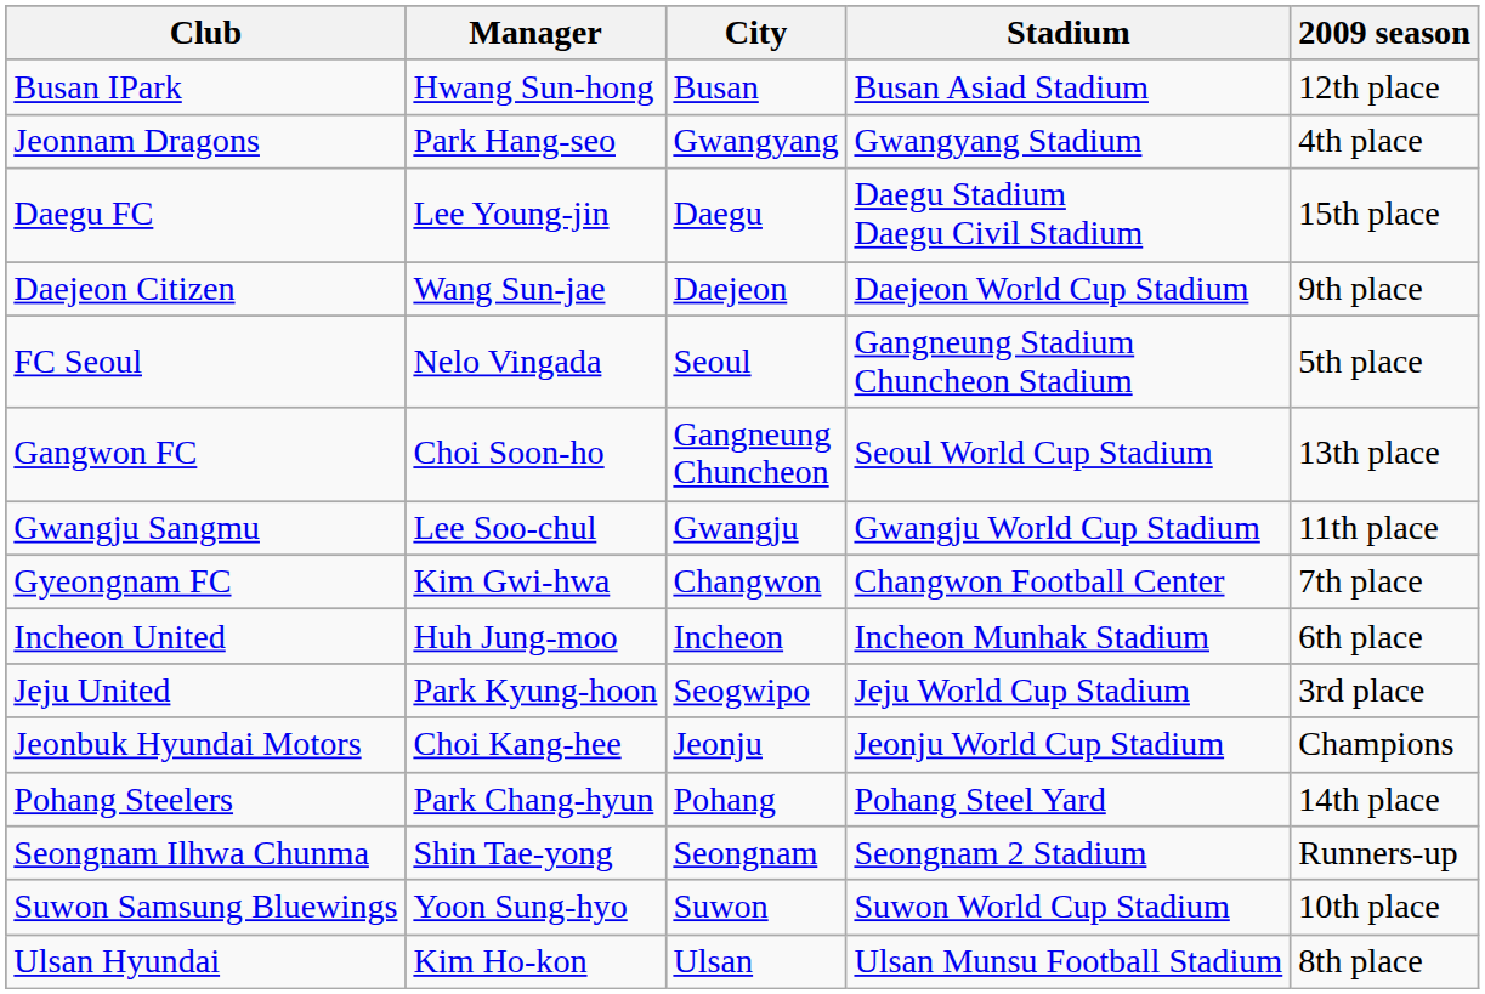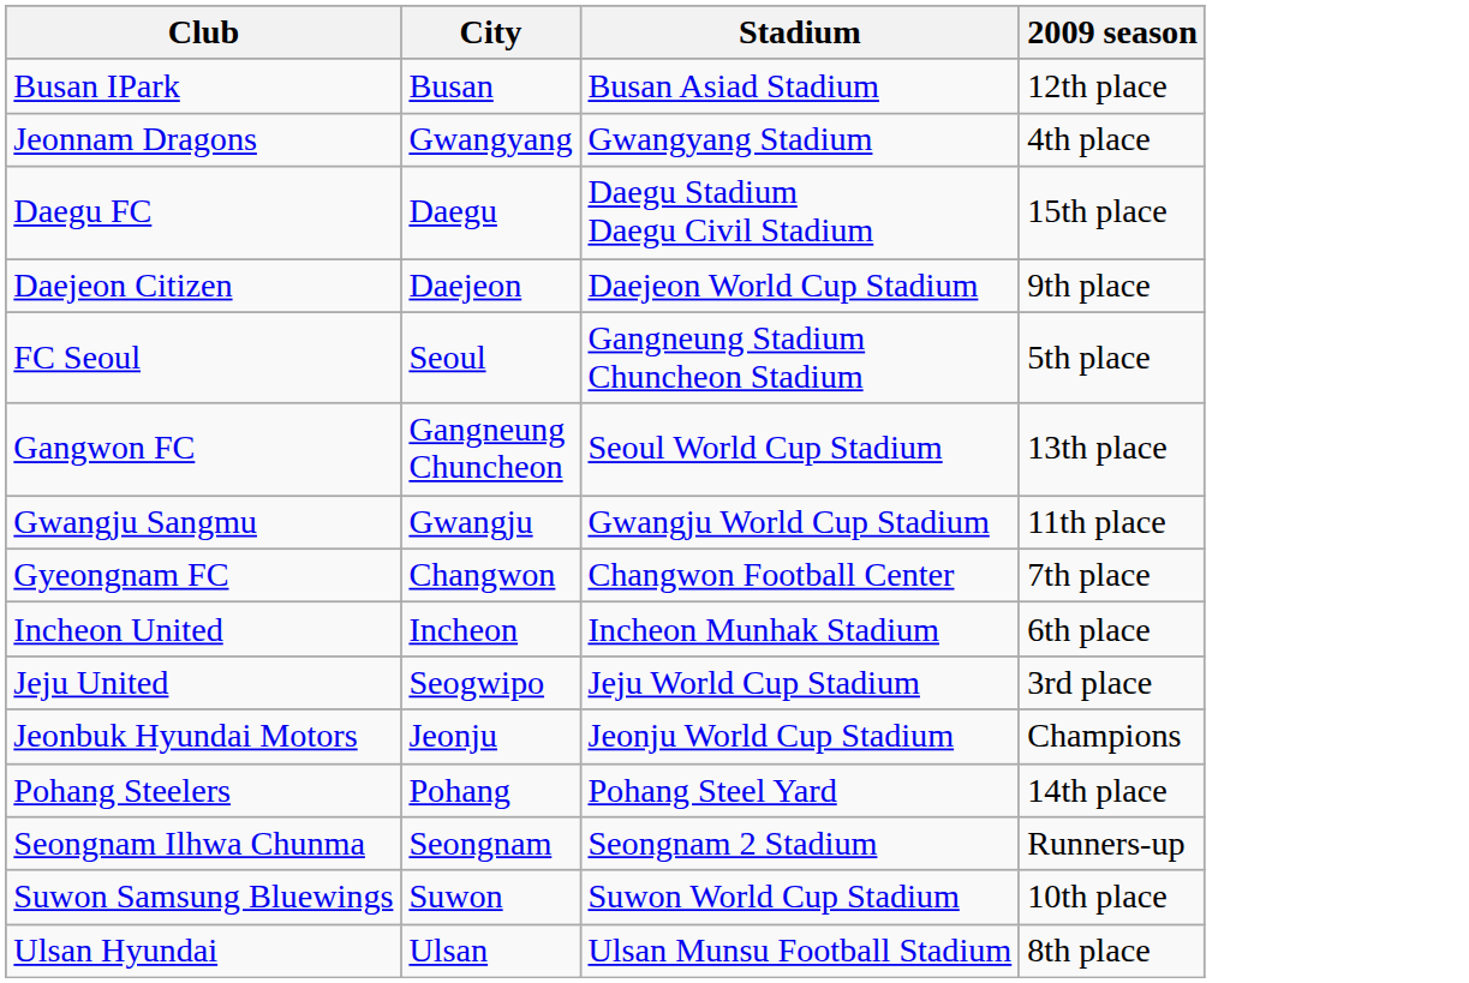- column: Manager | Hwang Sun-hong | Park Hang-seo | Lee Young-jin | Wang Sun-jae | Nelo Vingada | Choi Soon-ho | Lee Soo-chul | Kim Gwi-hwa | Huh Jung-moo | Park Kyung-hoon | Choi Kang-hee | Park Chang-hyun | Shin Tae-yong | Yoon Sung-hyo | Kim Ho-kon
